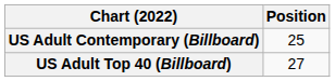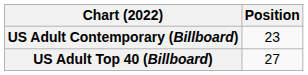US Adult Contemporary (Billboard) | Position: 25 -> 23
